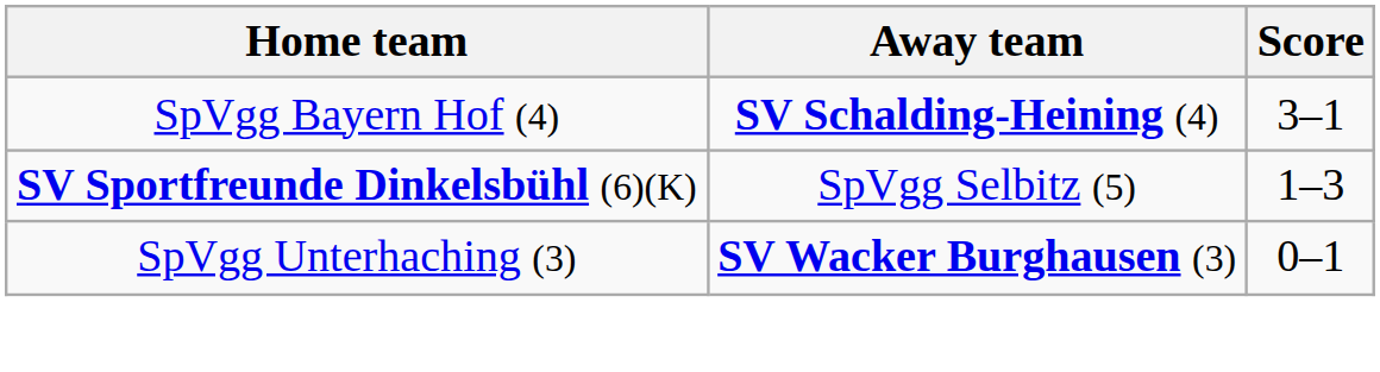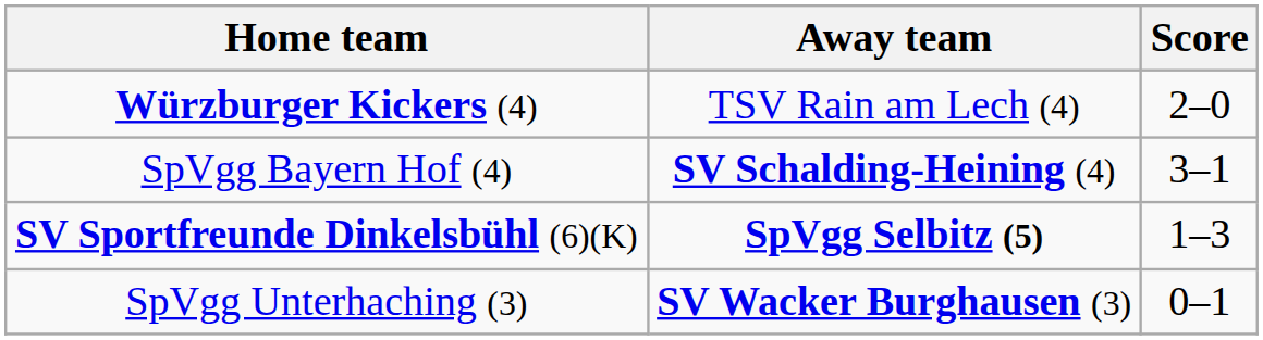+ row: Würzburger Kickers (4) | TSV Rain am Lech (4) | 2–0
SV Sportfreunde Dinkelsbühl (6)(K) | Away team: normal -> bold
